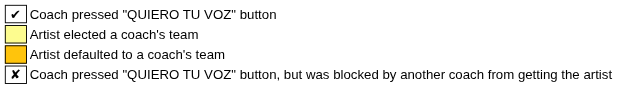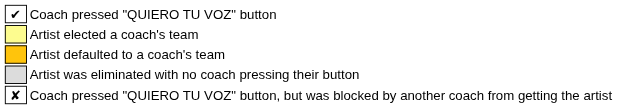+ row: Artist was eliminated with no coach pressing their button
